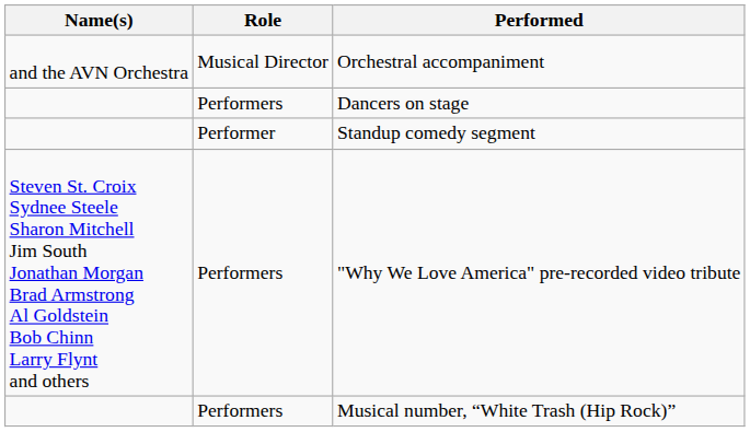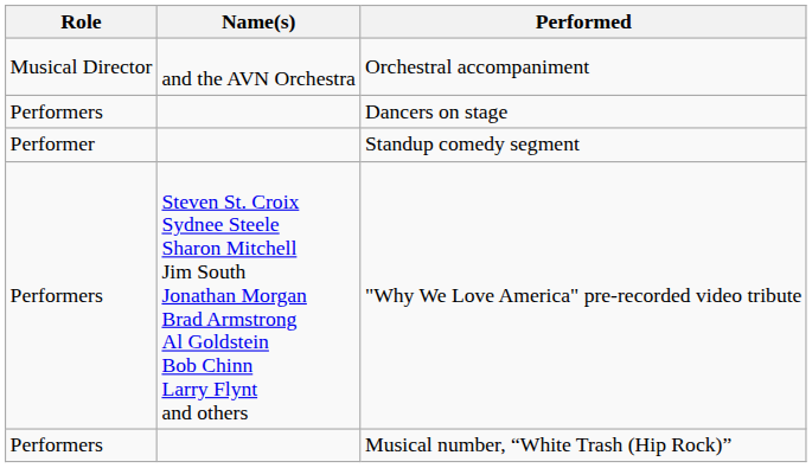columns swapped: Name(s) <-> Role
